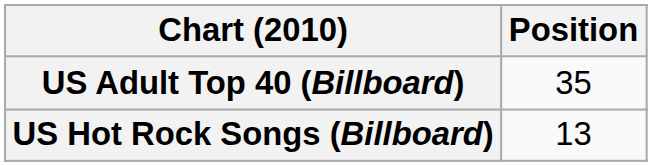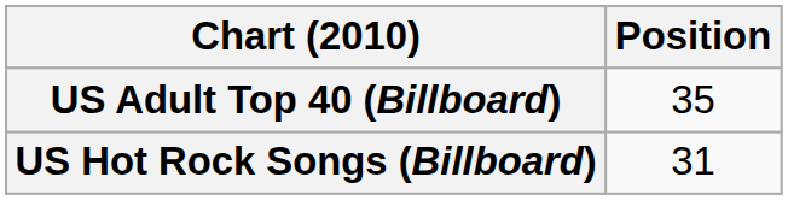US Hot Rock Songs (Billboard) | Position: 13 -> 31
